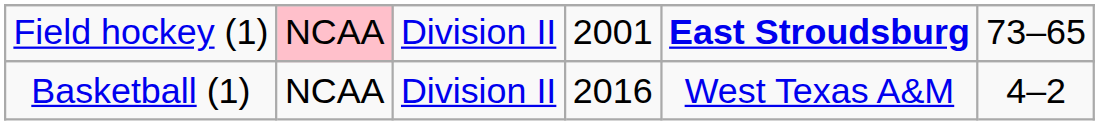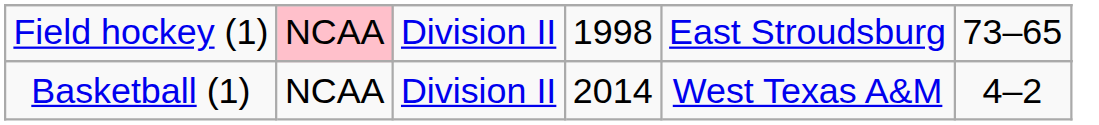Field hockey (1) | column 4: 2001 -> 1998
Field hockey (1) | column 5: bold -> normal
Basketball (1) | column 4: 2016 -> 2014
